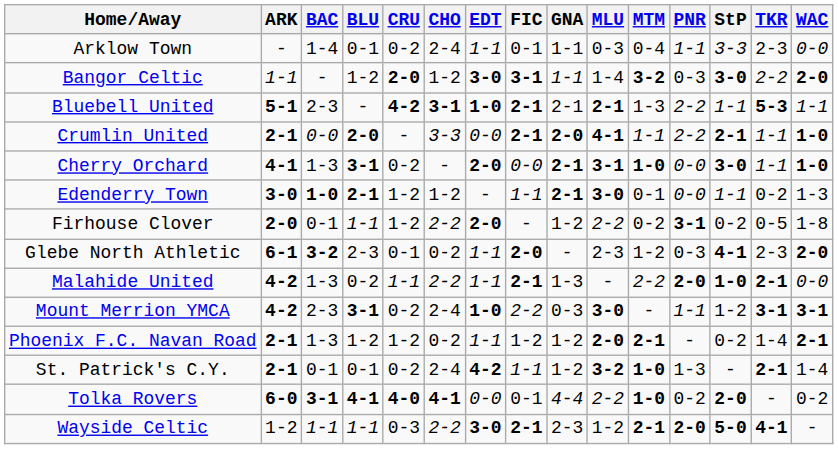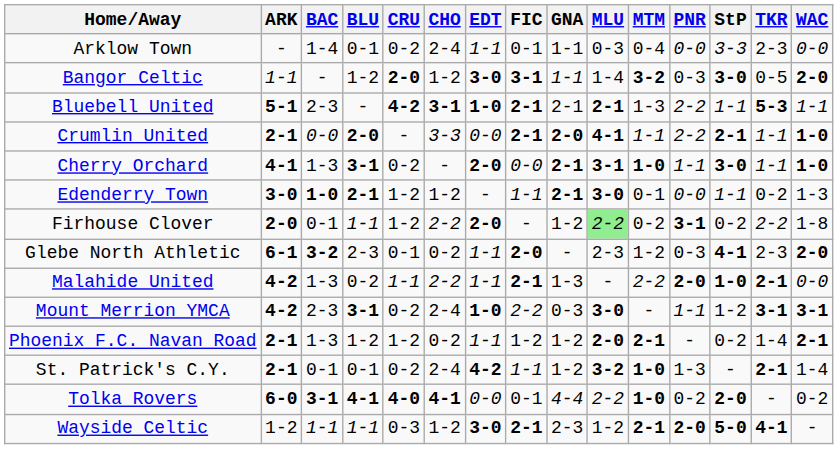Arklow Town | PNR: 1-1 -> 0-0
Bangor Celtic | TKR: 2-2 -> 0-5
Cherry Orchard | PNR: 0-0 -> 1-1
Firhouse Clover | MLU: no background -> lightgreen background
Firhouse Clover | TKR: 0-5 -> 2-2
Wayside Celtic | CHO: 2-2 -> 1-2
